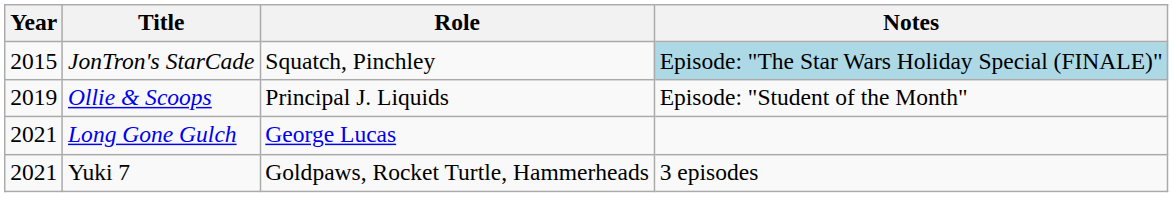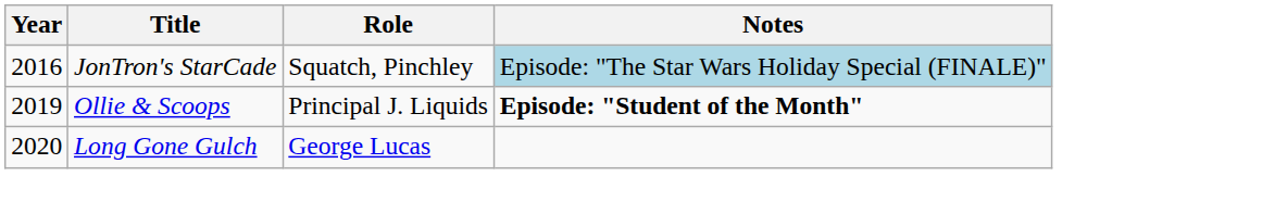JonTron's StarCade | Year: 2015 -> 2016
Ollie & Scoops | Notes: normal -> bold
Long Gone Gulch | Year: 2021 -> 2020
- row: 2021 | Yuki 7 | Goldpaws, Rocket Turtle, Hammerheads | 3 episodes
